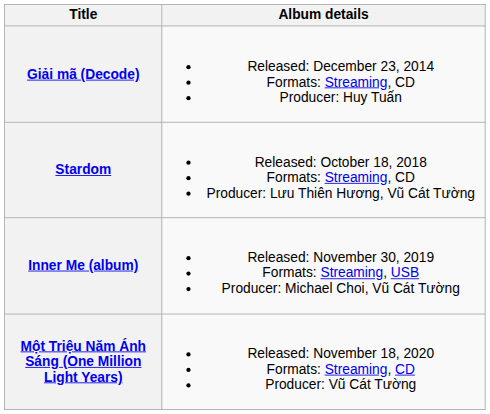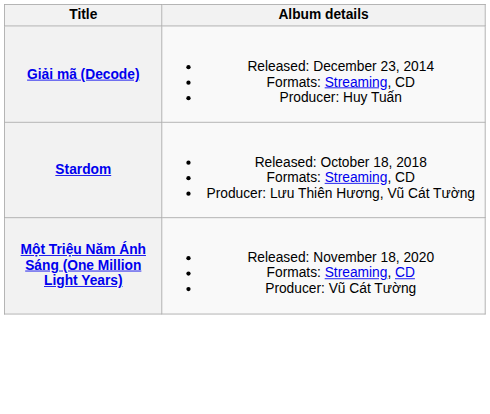- row: Inner Me (album) | Released: November 30, 2019 Formats: Streaming, USB Producer: Michael Choi, Vũ Cát Tường
